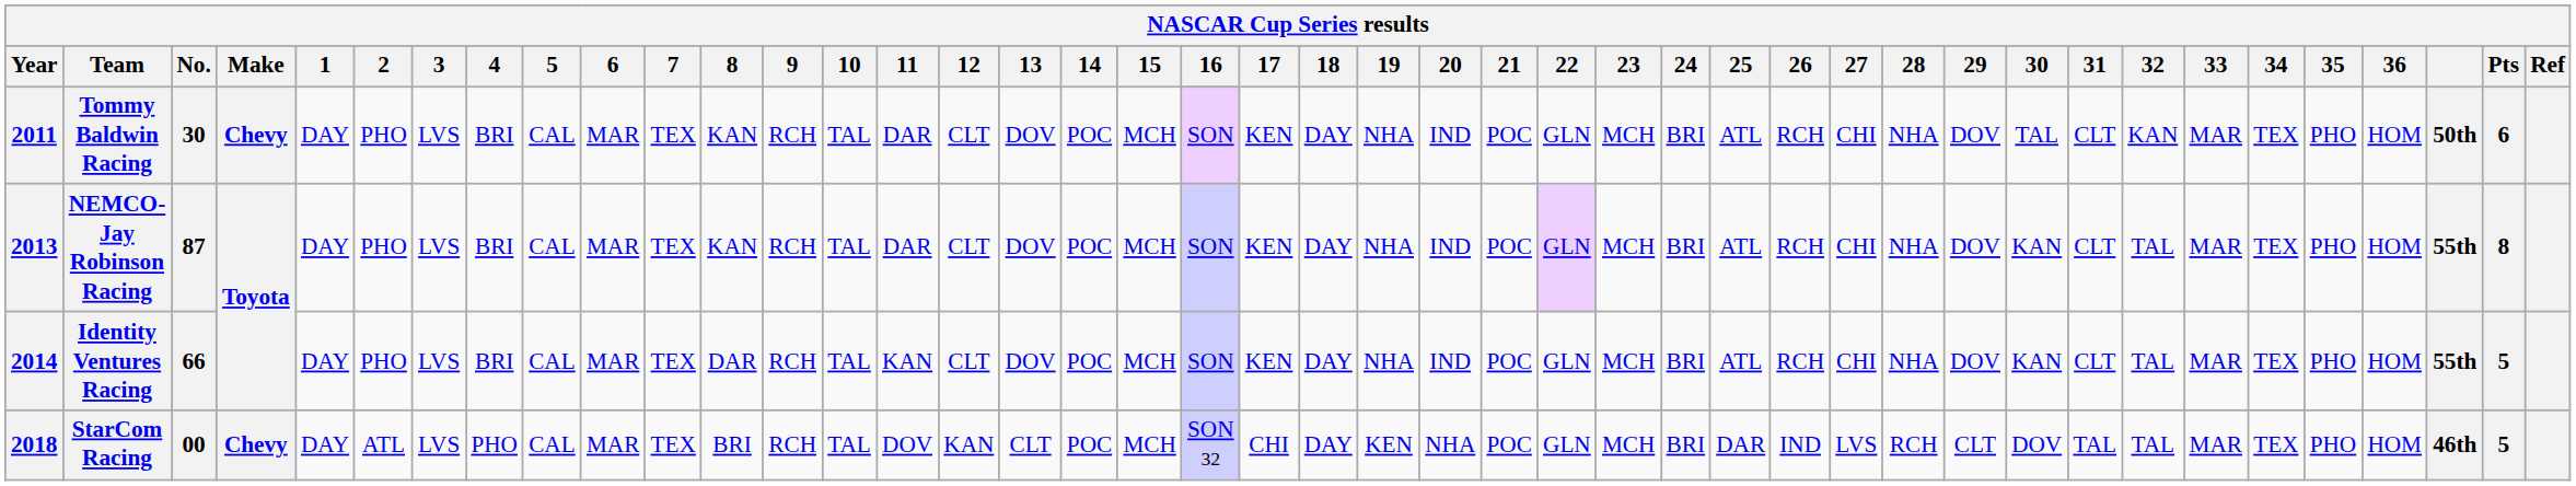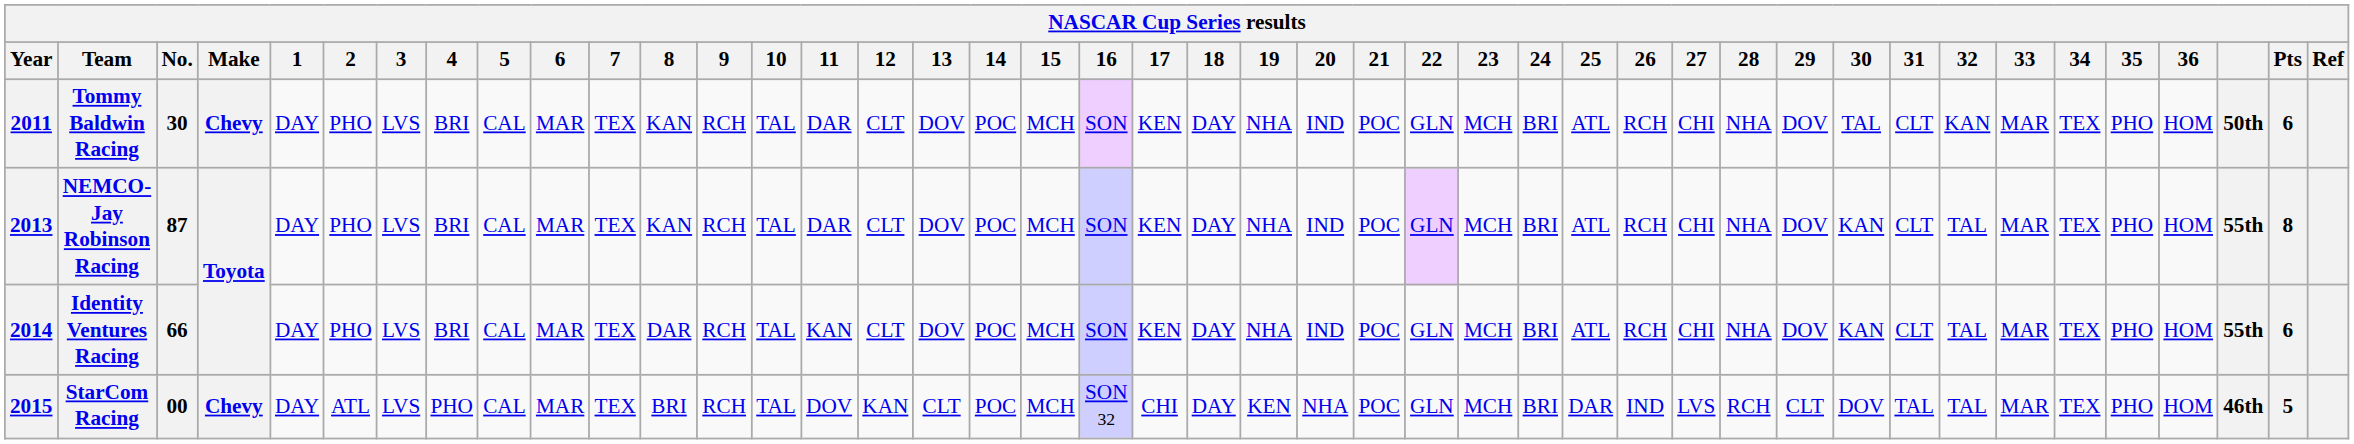Identity Ventures Racing | Pts: 5 -> 6
StarCom Racing | Year: 2018 -> 2015
